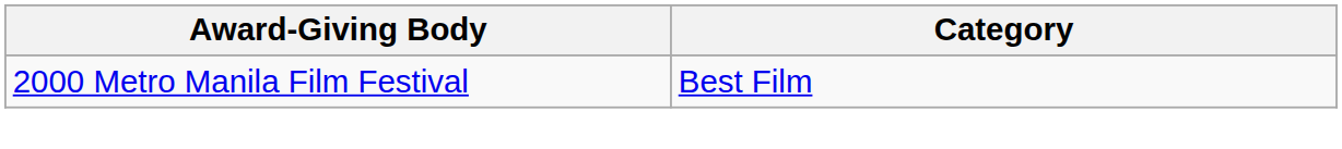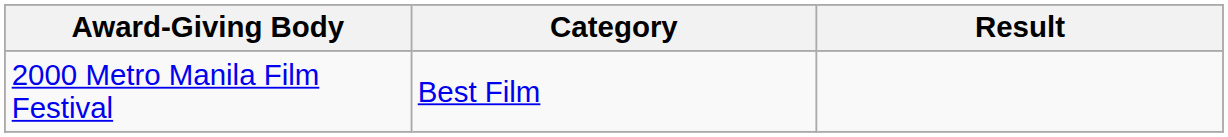+ column: Result
